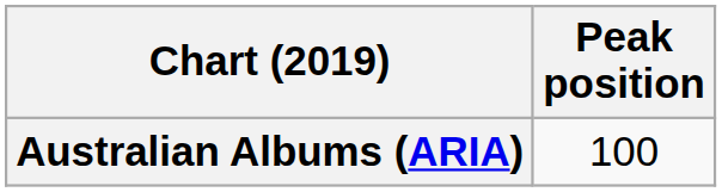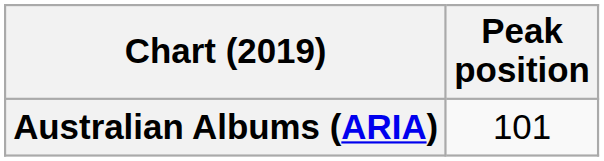Australian Albums (ARIA) | Peak position: 100 -> 101
